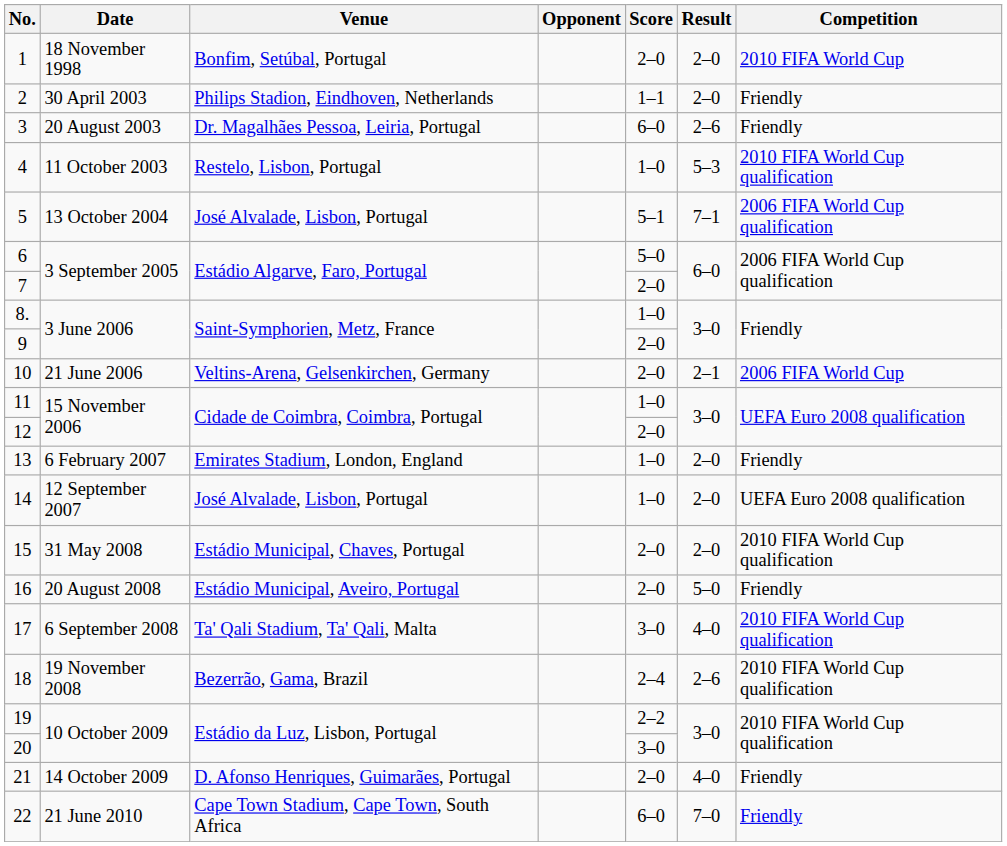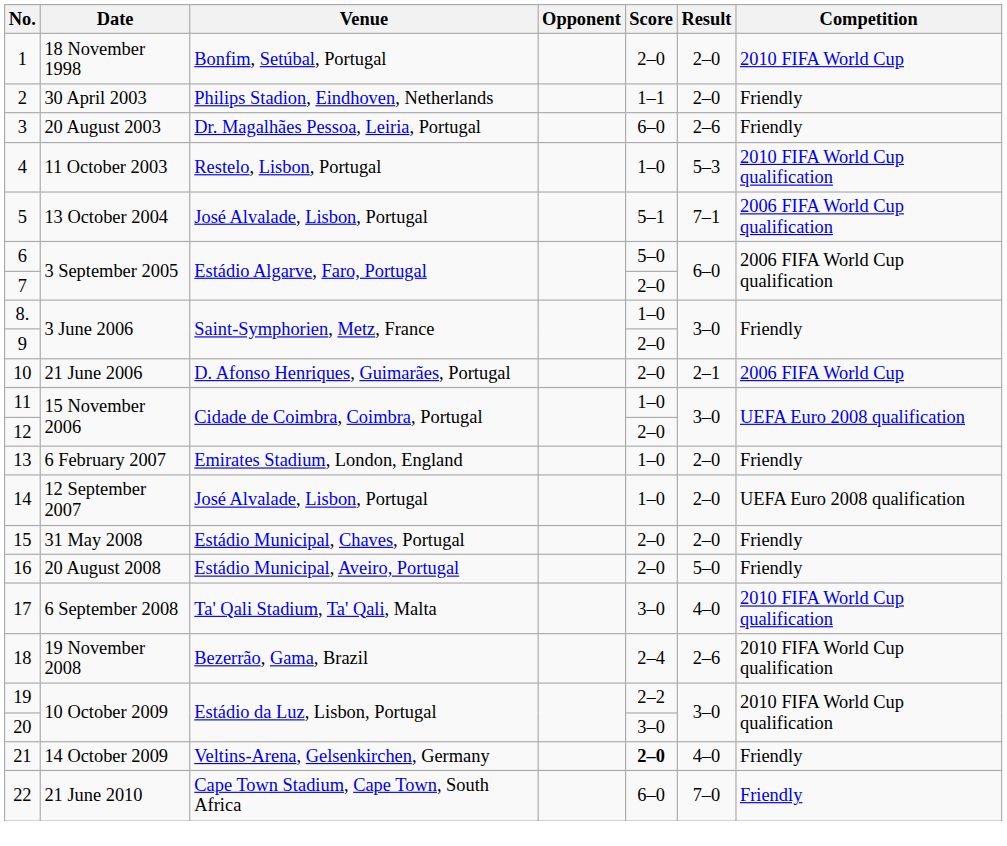10 | Venue: Veltins-Arena, Gelsenkirchen, Germany -> D. Afonso Henriques, Guimarães, Portugal
15 | Competition: 2010 FIFA World Cup qualification -> Friendly
21 | Venue: D. Afonso Henriques, Guimarães, Portugal -> Veltins-Arena, Gelsenkirchen, Germany
21 | Score: normal -> bold
